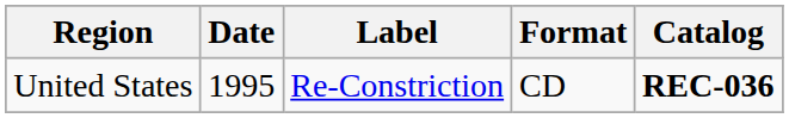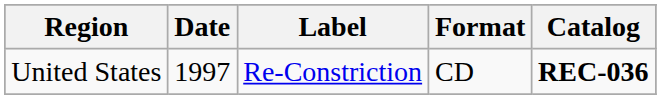United States | Date: 1995 -> 1997
